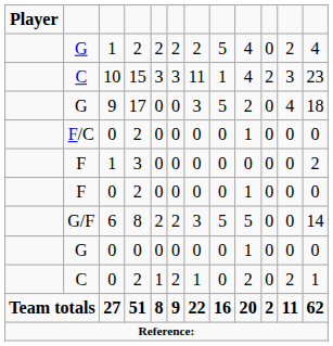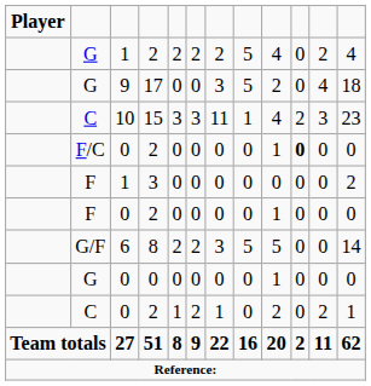rows swapped: 15 <-> 17
F/C / 2 | column 10: normal -> bold
